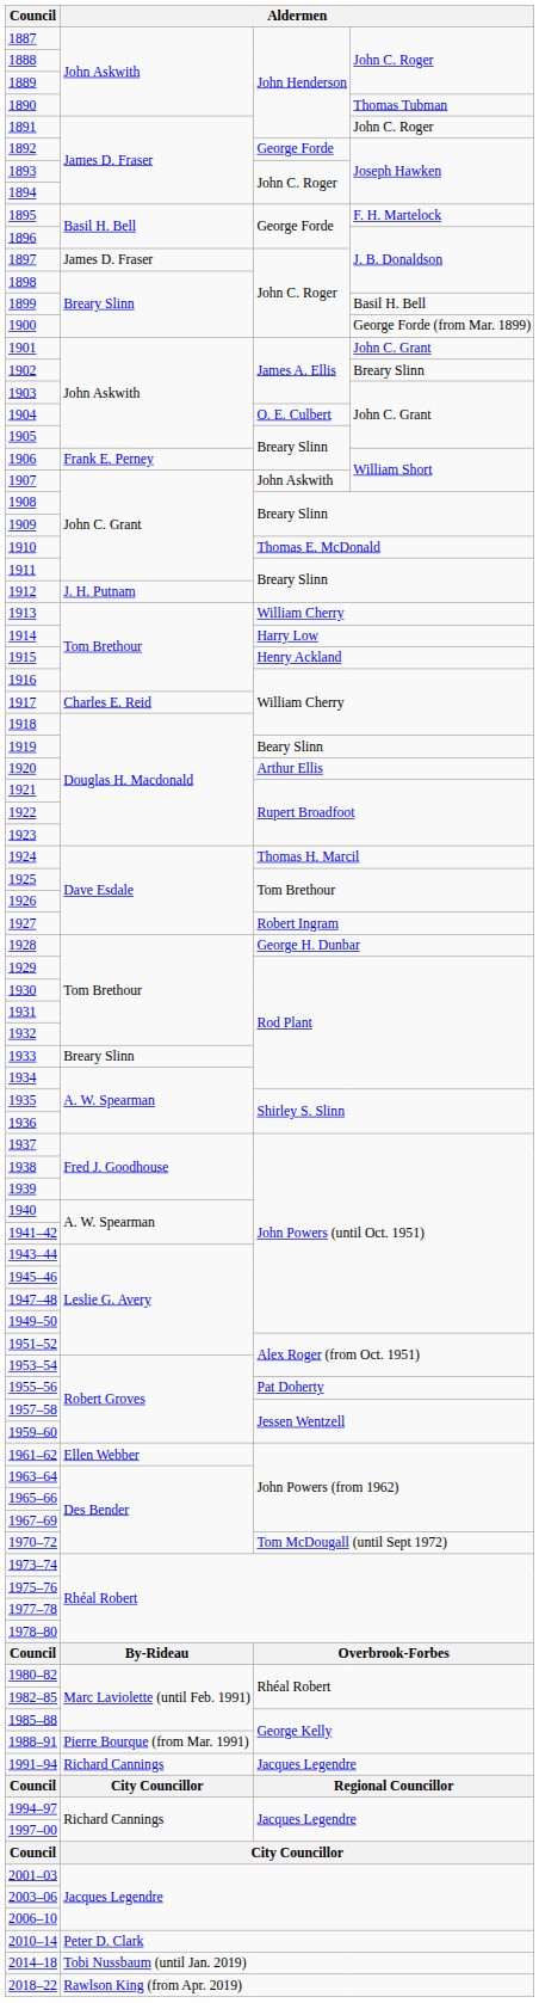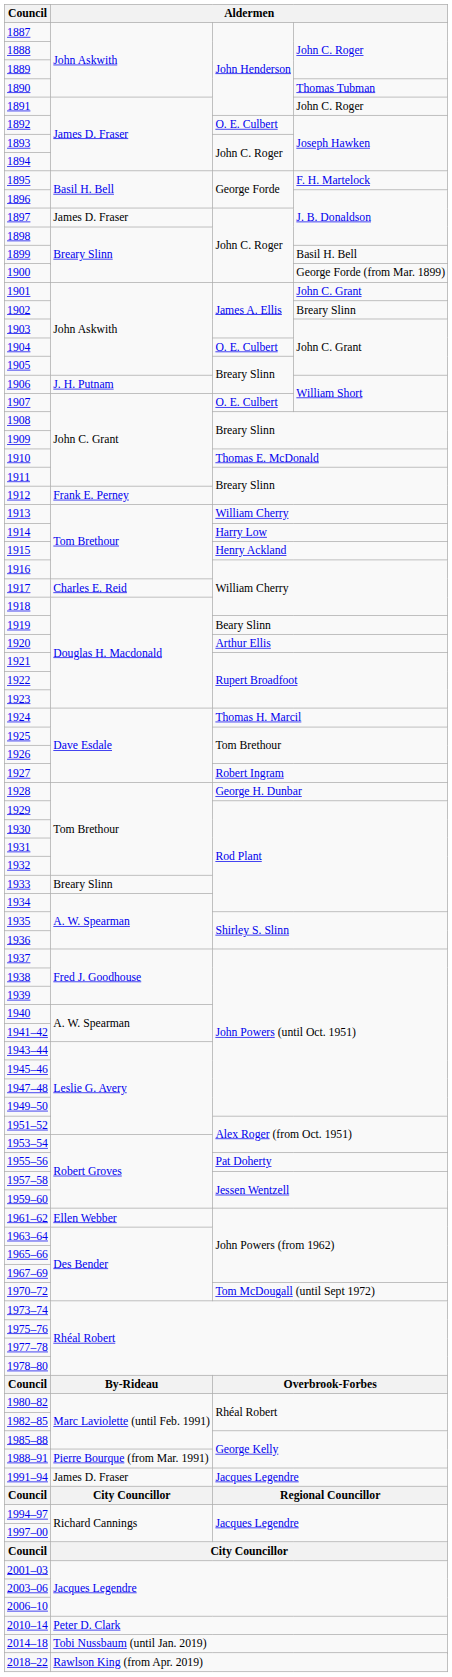1892 | column 3: George Forde -> O. E. Culbert
1906 | column 2: Frank E. Perney -> J. H. Putnam
1907 | column 3: John Askwith -> O. E. Culbert
1912 | column 2: J. H. Putnam -> Frank E. Perney
1991–94 | column 2: Richard Cannings -> James D. Fraser
